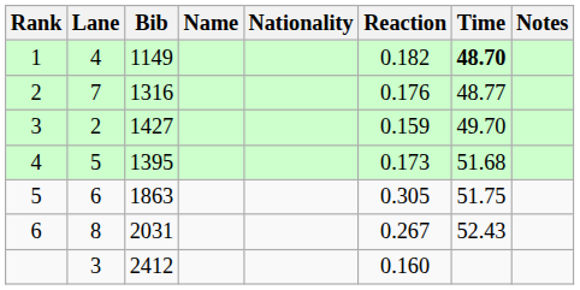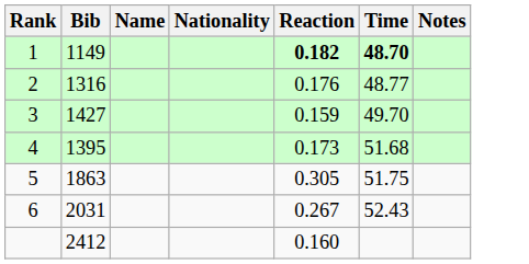- column: Lane | 4 | 7 | 2 | 5 | 6 | 8 | 3
1 | Reaction: normal -> bold
